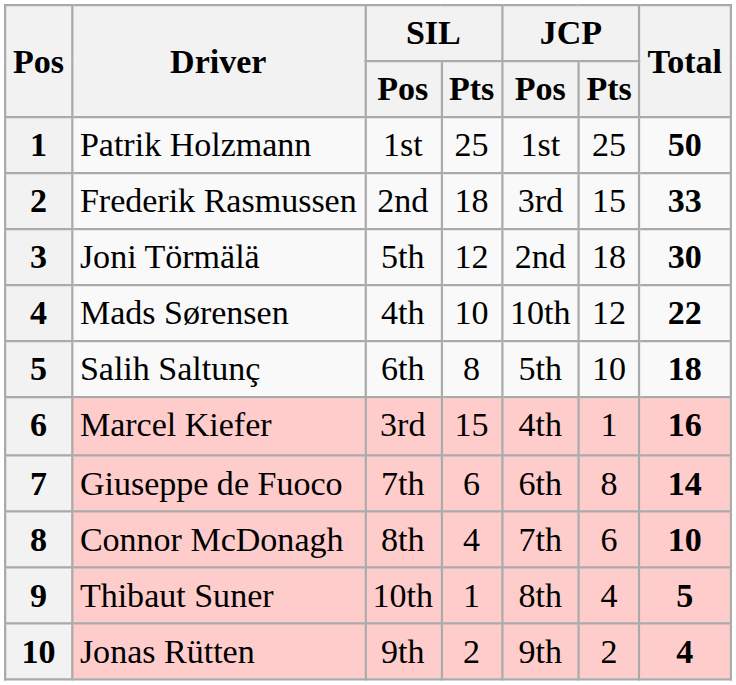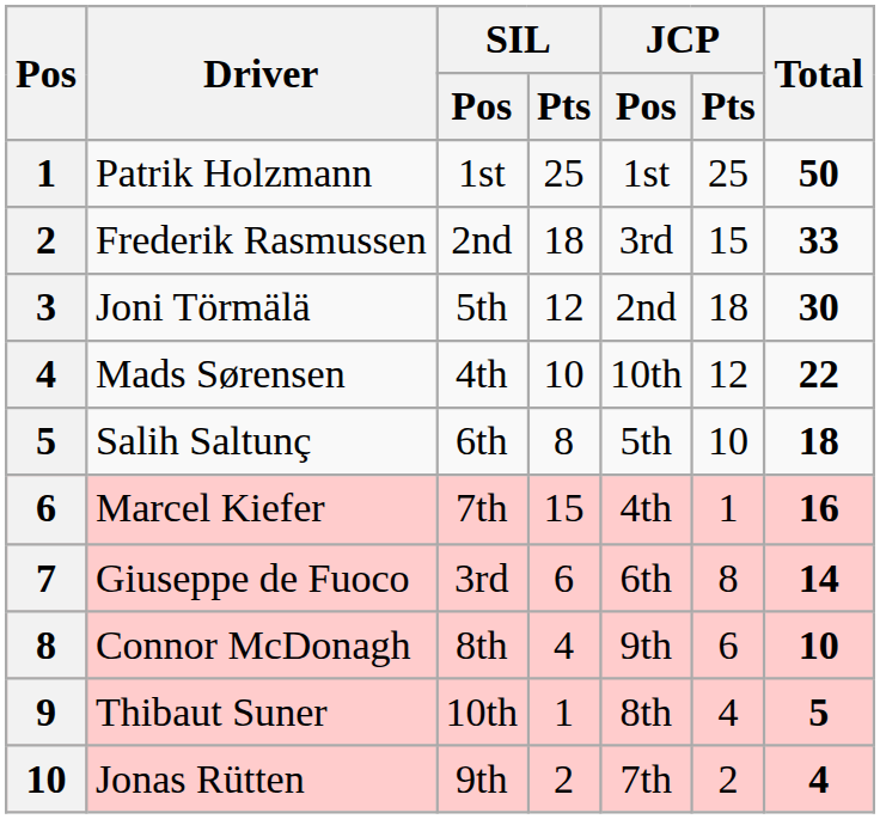Marcel Kiefer | SIL / Pos: 3rd -> 7th
Giuseppe de Fuoco | SIL / Pos: 7th -> 3rd
Connor McDonagh | JCP / Pos: 7th -> 9th
Jonas Rütten | JCP / Pos: 9th -> 7th
